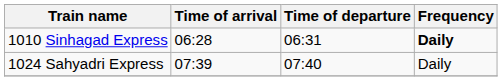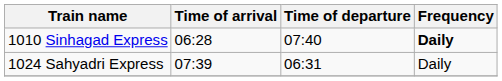1010 Sinhagad Express | Time of departure: 06:31 -> 07:40
1024 Sahyadri Express | Time of departure: 07:40 -> 06:31
